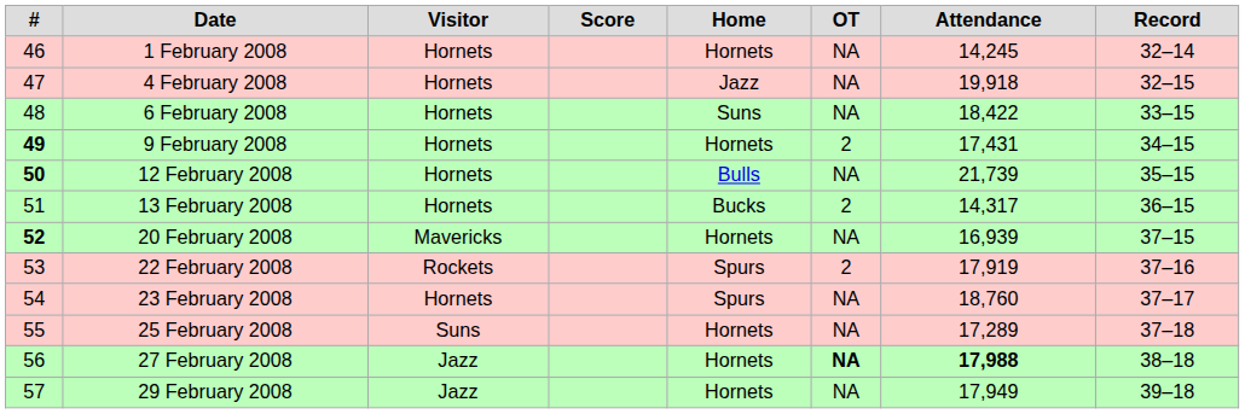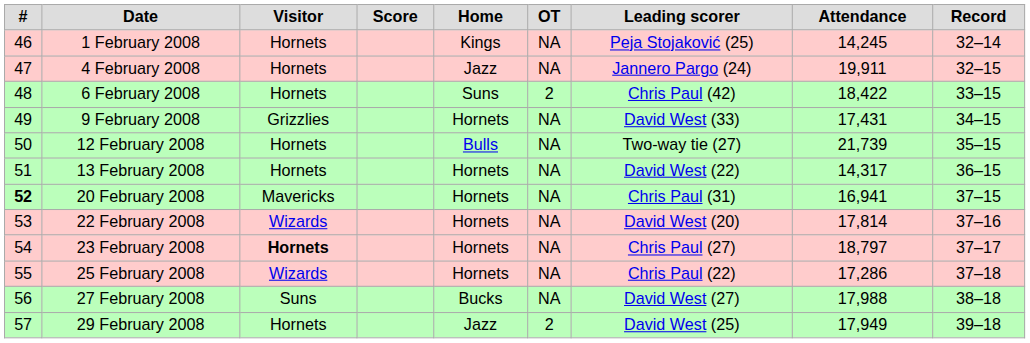+ column: Leading scorer | Peja Stojaković (25) | Jannero Pargo (24) | Chris Paul (42) | David West (33) | Two-way tie (27) | David West (22) | Chris Paul (31) | David West (20) | Chris Paul (27) | Chris Paul (22) | David West (27) | David West (25)
1 February 2008 | Home: Hornets -> Kings
4 February 2008 | Attendance: 19,918 -> 19,911
6 February 2008 | OT: NA -> 2
9 February 2008 | #: bold -> normal
9 February 2008 | Visitor: Hornets -> Grizzlies
9 February 2008 | OT: 2 -> NA
12 February 2008 | #: bold -> normal
13 February 2008 | Home: Bucks -> Hornets
13 February 2008 | OT: 2 -> NA
20 February 2008 | Attendance: 16,939 -> 16,941
22 February 2008 | Visitor: Rockets -> Wizards
22 February 2008 | Home: Spurs -> Hornets
22 February 2008 | OT: 2 -> NA
22 February 2008 | Attendance: 17,919 -> 17,814
23 February 2008 | Visitor: normal -> bold
23 February 2008 | Home: Spurs -> Hornets
23 February 2008 | Attendance: 18,760 -> 18,797
25 February 2008 | Visitor: Suns -> Wizards
25 February 2008 | Attendance: 17,289 -> 17,286
27 February 2008 | Visitor: Jazz -> Suns
27 February 2008 | Home: Hornets -> Bucks
27 February 2008 | OT: bold -> normal
27 February 2008 | Attendance: bold -> normal
29 February 2008 | Visitor: Jazz -> Hornets
29 February 2008 | Home: Hornets -> Jazz
29 February 2008 | OT: NA -> 2
